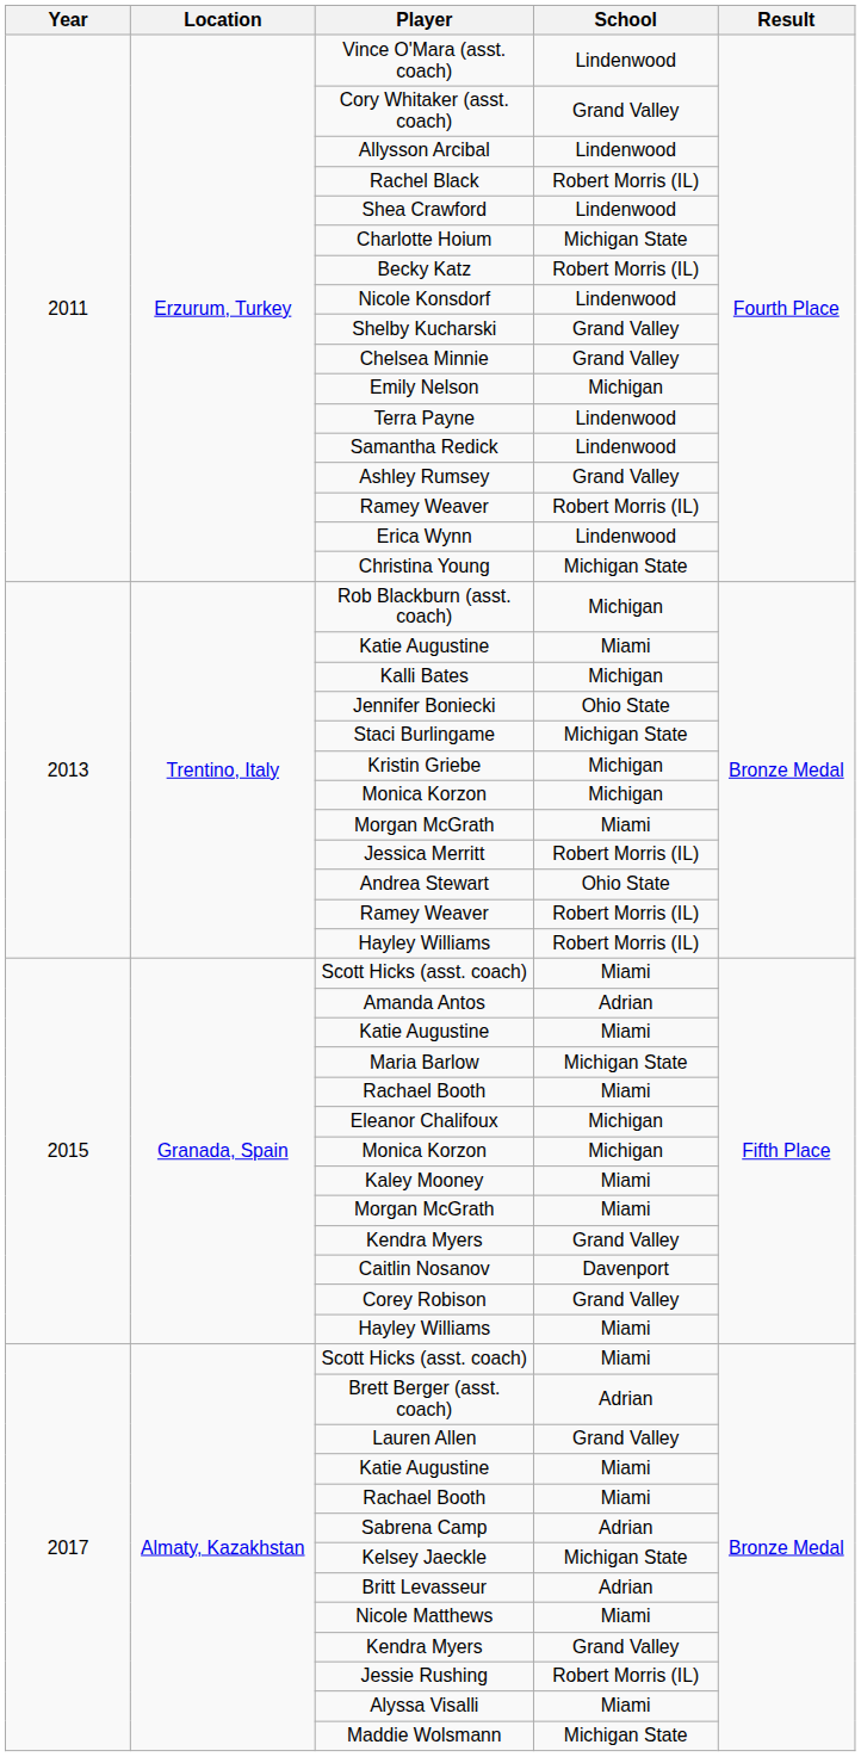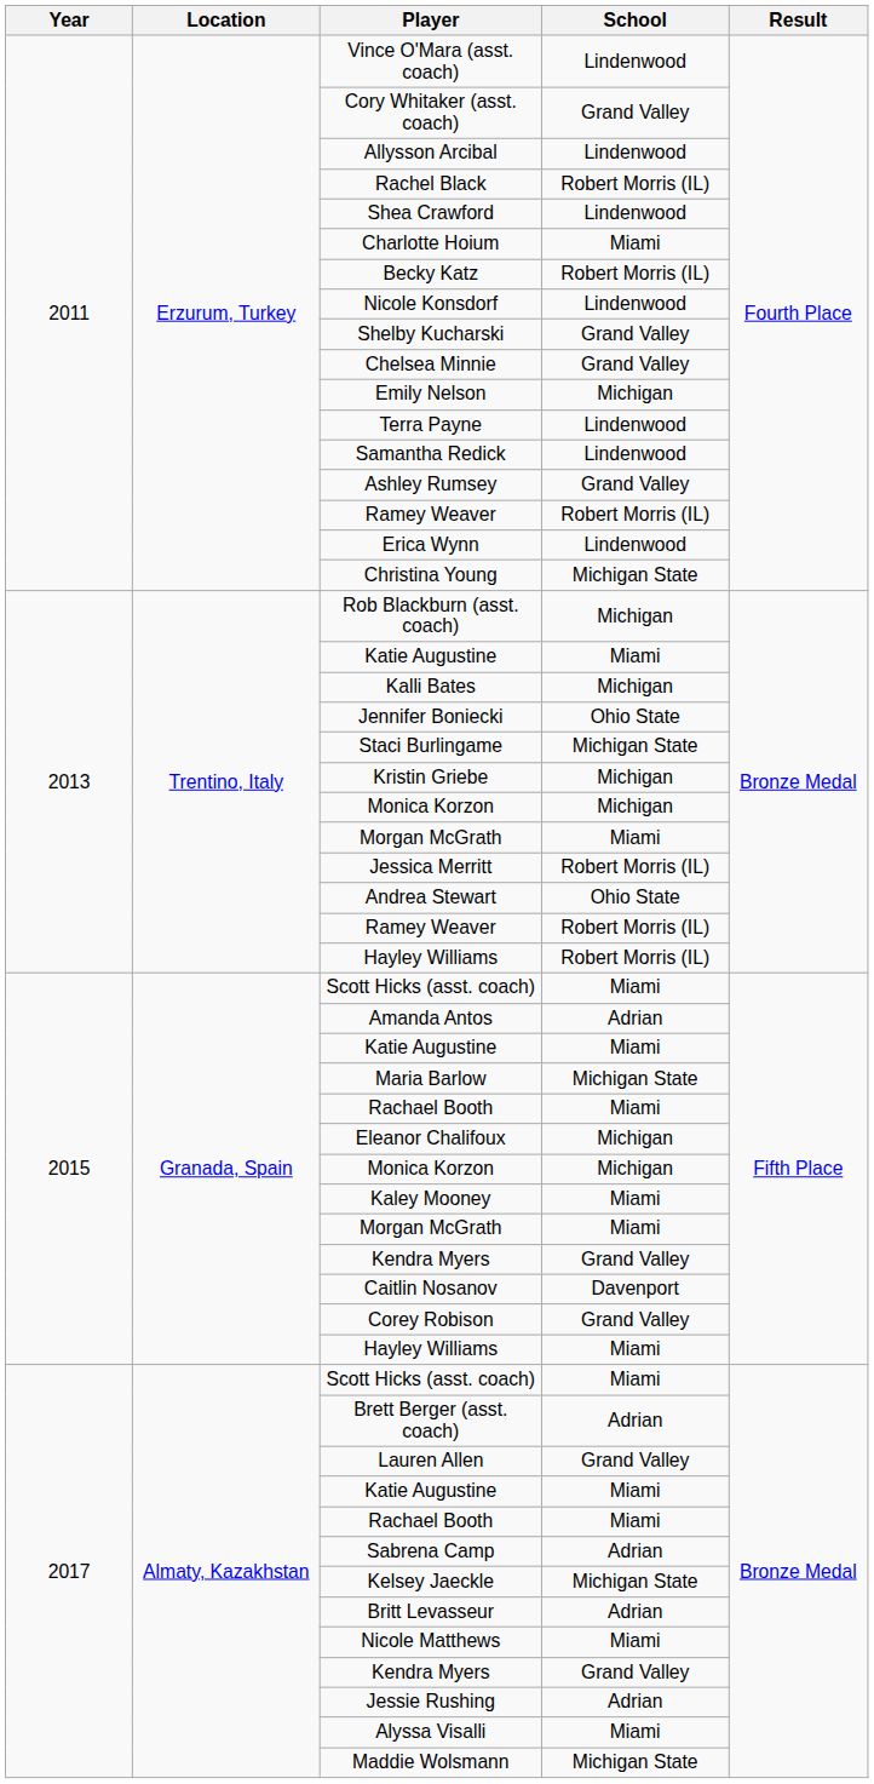Charlotte Hoium | School: Michigan State -> Miami
Jessie Rushing | School: Robert Morris (IL) -> Adrian
